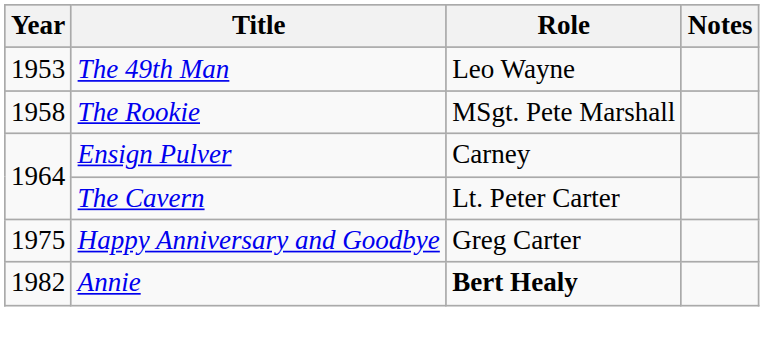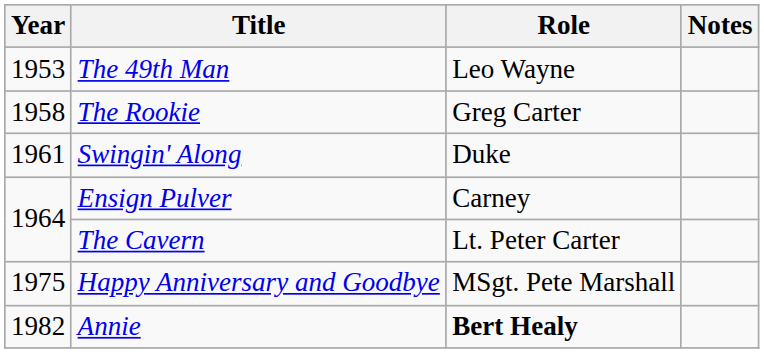The Rookie | Role: MSgt. Pete Marshall -> Greg Carter
+ row: 1961 | Swingin' Along | Duke
Happy Anniversary and Goodbye | Role: Greg Carter -> MSgt. Pete Marshall
